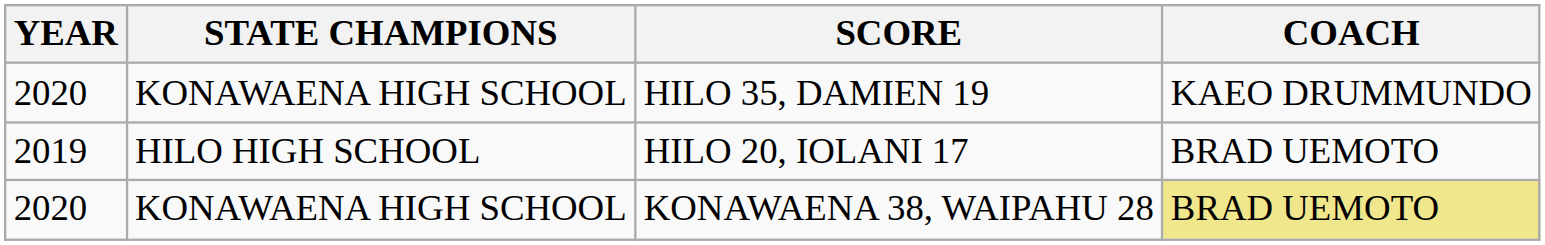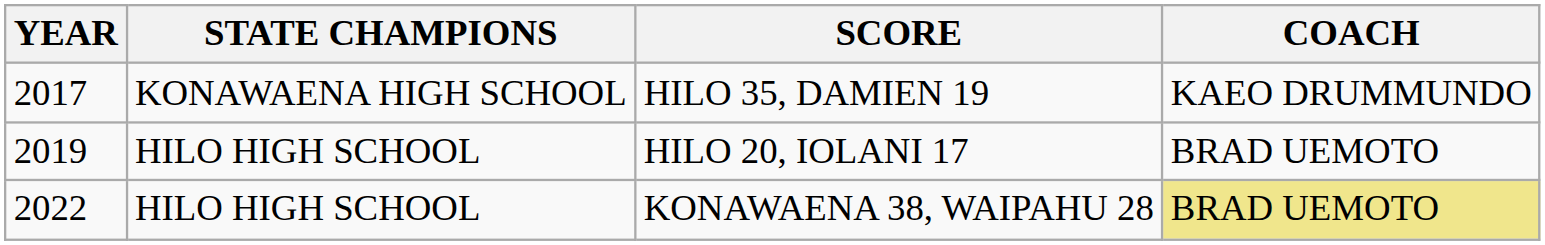HILO 35, DAMIEN 19 | YEAR: 2020 -> 2017
KONAWAENA 38, WAIPAHU 28 | YEAR: 2020 -> 2022
KONAWAENA 38, WAIPAHU 28 | STATE CHAMPIONS: KONAWAENA HIGH SCHOOL -> HILO HIGH SCHOOL
